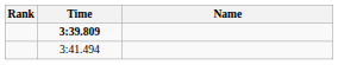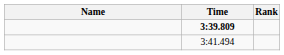columns swapped: Name <-> Rank
